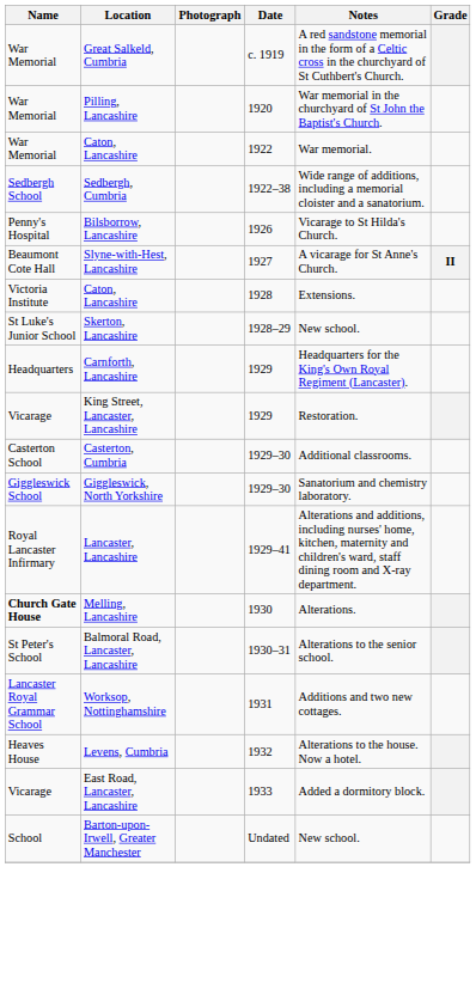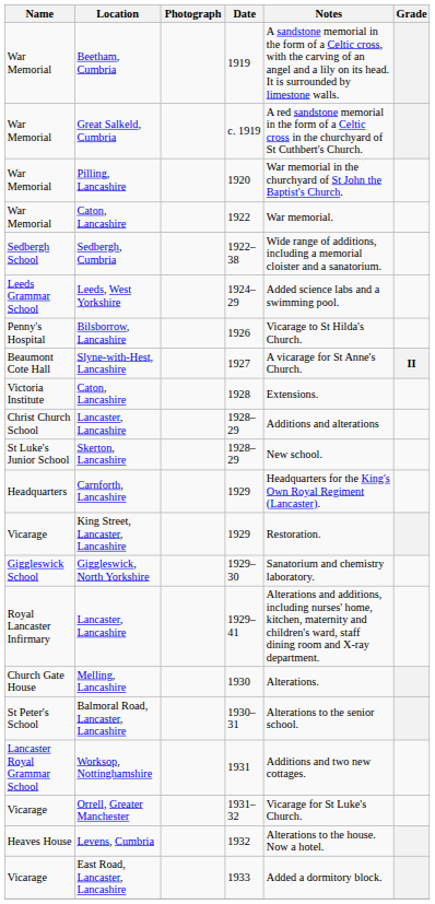+ row: War Memorial | Beetham, Cumbria | 1919 | A sandstone memorial in the form of a Celtic cross, with the carving of an angel and a lily on its head. It is surrounded by limestone walls.
+ row: Leeds Grammar School | Leeds, West Yorkshire | 1924–29 | Added science labs and a swimming pool.
+ row: Christ Church School | Lancaster, Lancashire | 1928–29 | Additions and alterations
- row: Casterton School | Casterton, Cumbria | 1929–30 | Additional classrooms.
Melling, Lancashire | Name: bold -> normal
+ row: Vicarage | Orrell, Greater Manchester | 1931–32 | Vicarage for St Luke's Church.
- row: School | Barton-upon-Irwell, Greater Manchester | Undated | New school.
